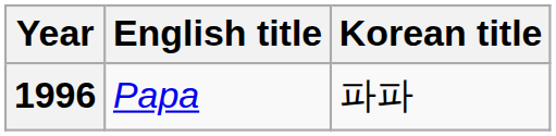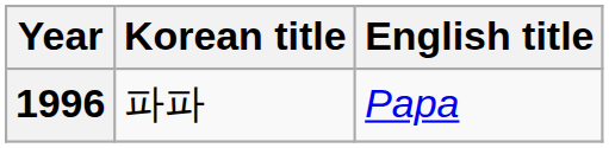columns swapped: English title <-> Korean title
